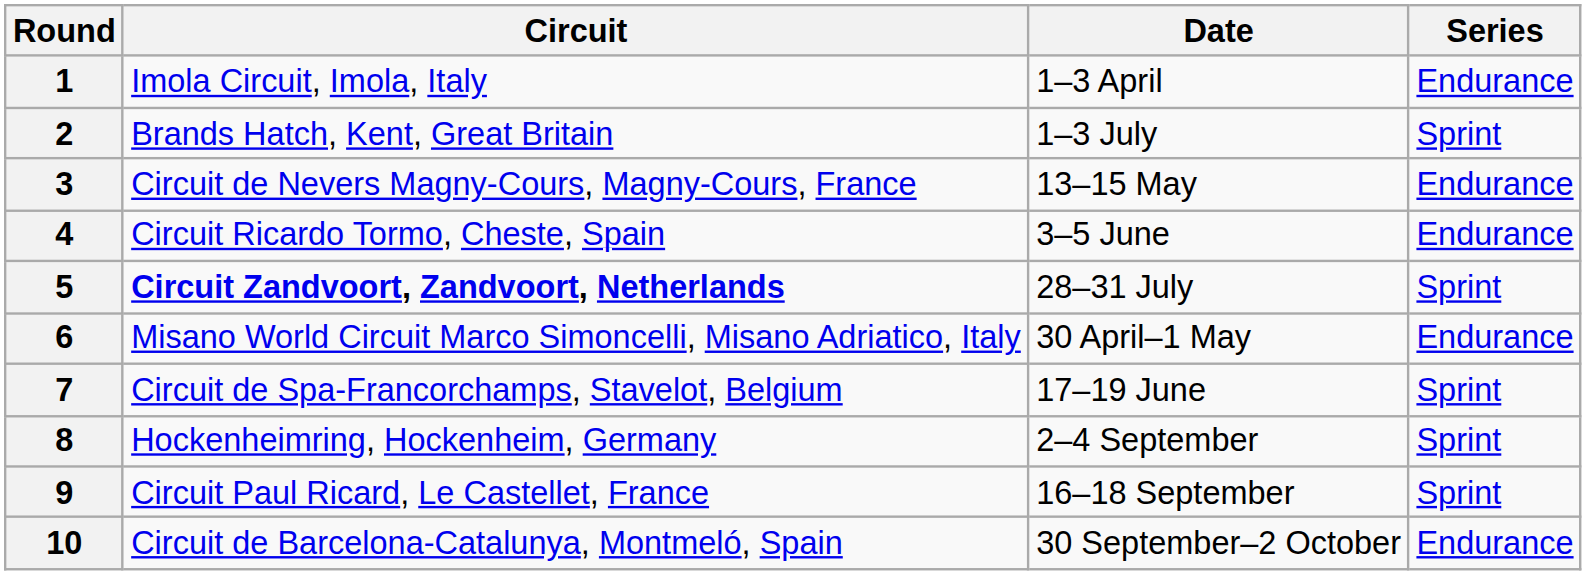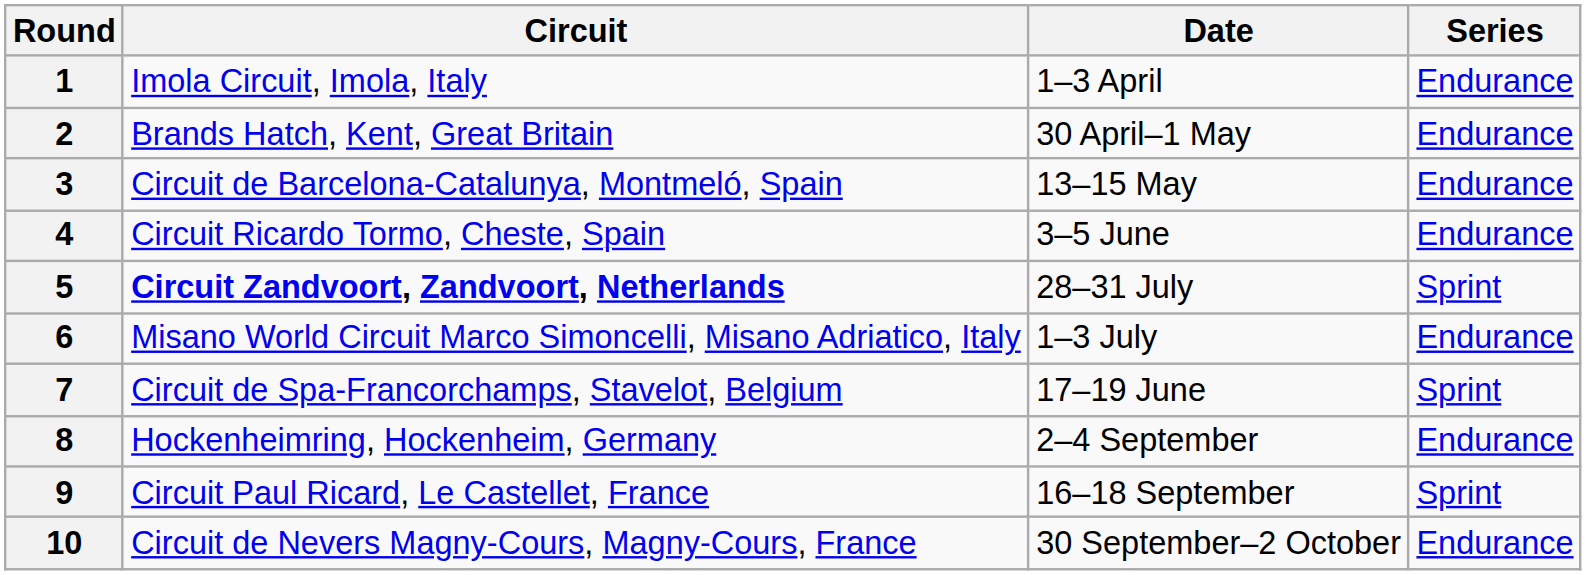2 | Date: 1–3 July -> 30 April–1 May
2 | Series: Sprint -> Endurance
3 | Circuit: Circuit de Nevers Magny-Cours, Magny-Cours, France -> Circuit de Barcelona-Catalunya, Montmeló, Spain
6 | Date: 30 April–1 May -> 1–3 July
8 | Series: Sprint -> Endurance
10 | Circuit: Circuit de Barcelona-Catalunya, Montmeló, Spain -> Circuit de Nevers Magny-Cours, Magny-Cours, France
